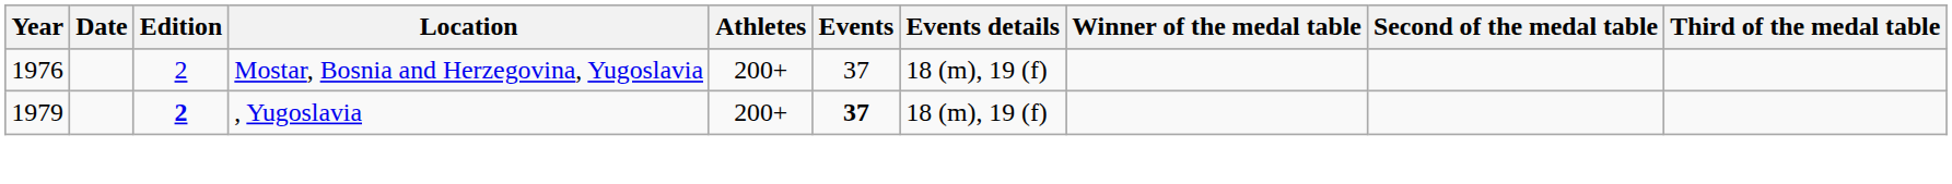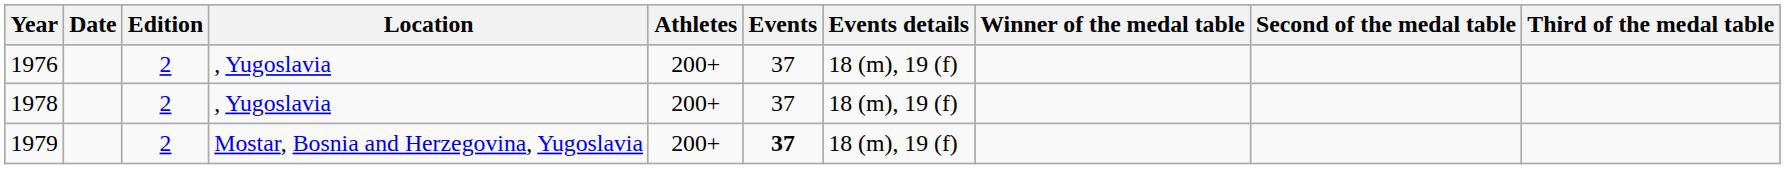1976 | Location: Mostar, Bosnia and Herzegovina, Yugoslavia -> , Yugoslavia
+ row: 1978 | 2 | , Yugoslavia | 200+ | 37 | 18 (m), 19 (f)
1979 | Edition: bold -> normal
1979 | Location: , Yugoslavia -> Mostar, Bosnia and Herzegovina, Yugoslavia
